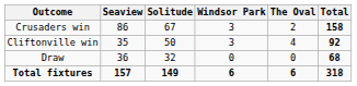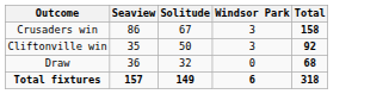- column: The Oval | 2 | 4 | 0 | 6
